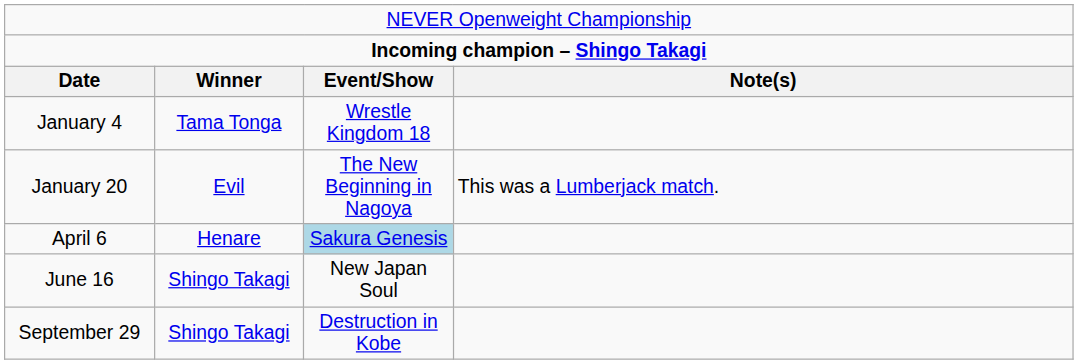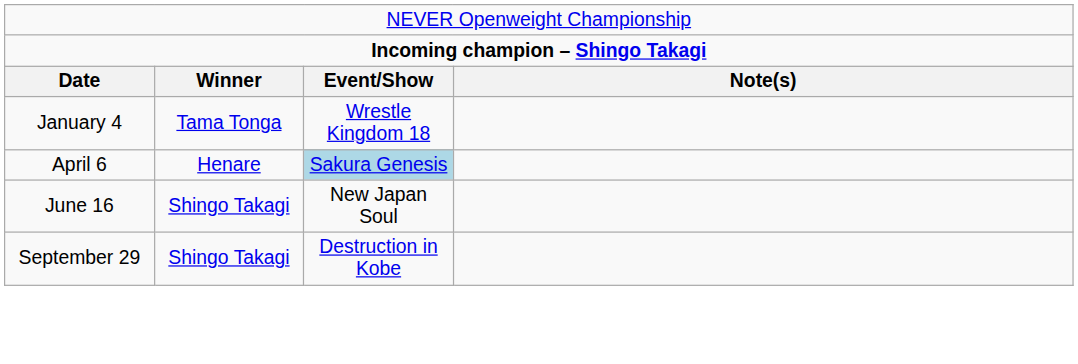- row: January 20 | Evil | The New Beginning in Nagoya | This was a Lumberjack match.
